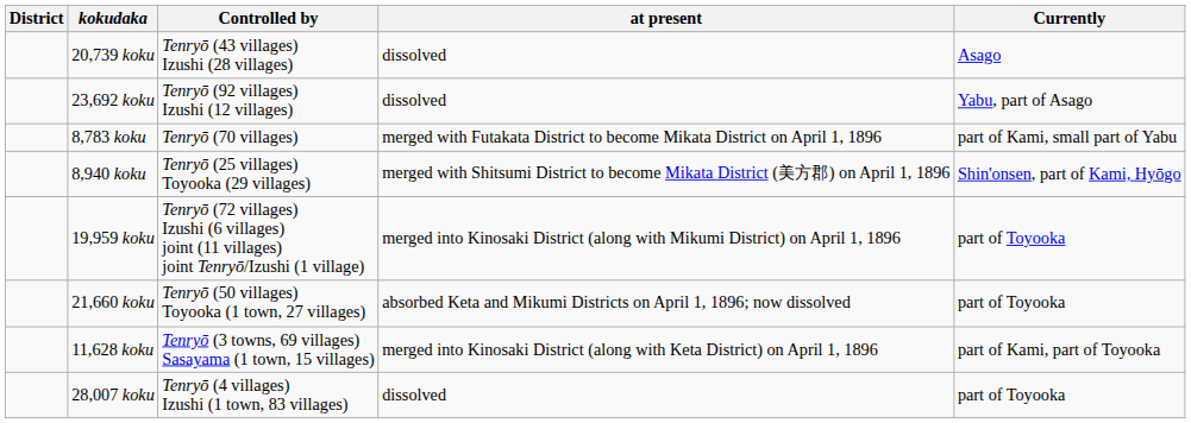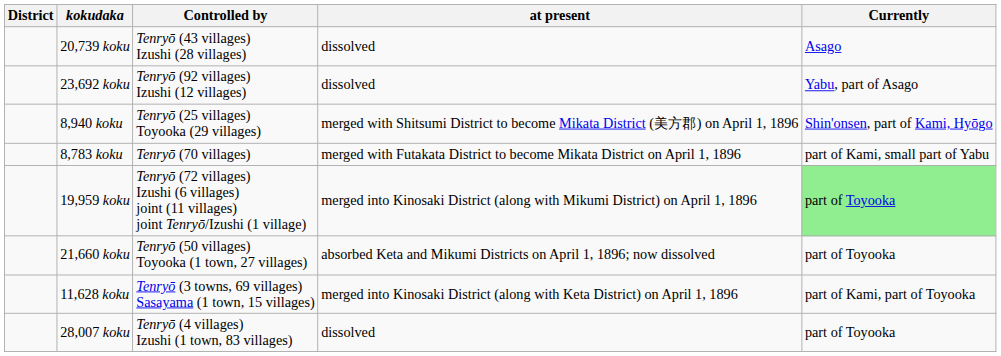rows swapped: 8,940 koku <-> 8,783 koku
19,959 koku | Currently: no background -> lightgreen background
